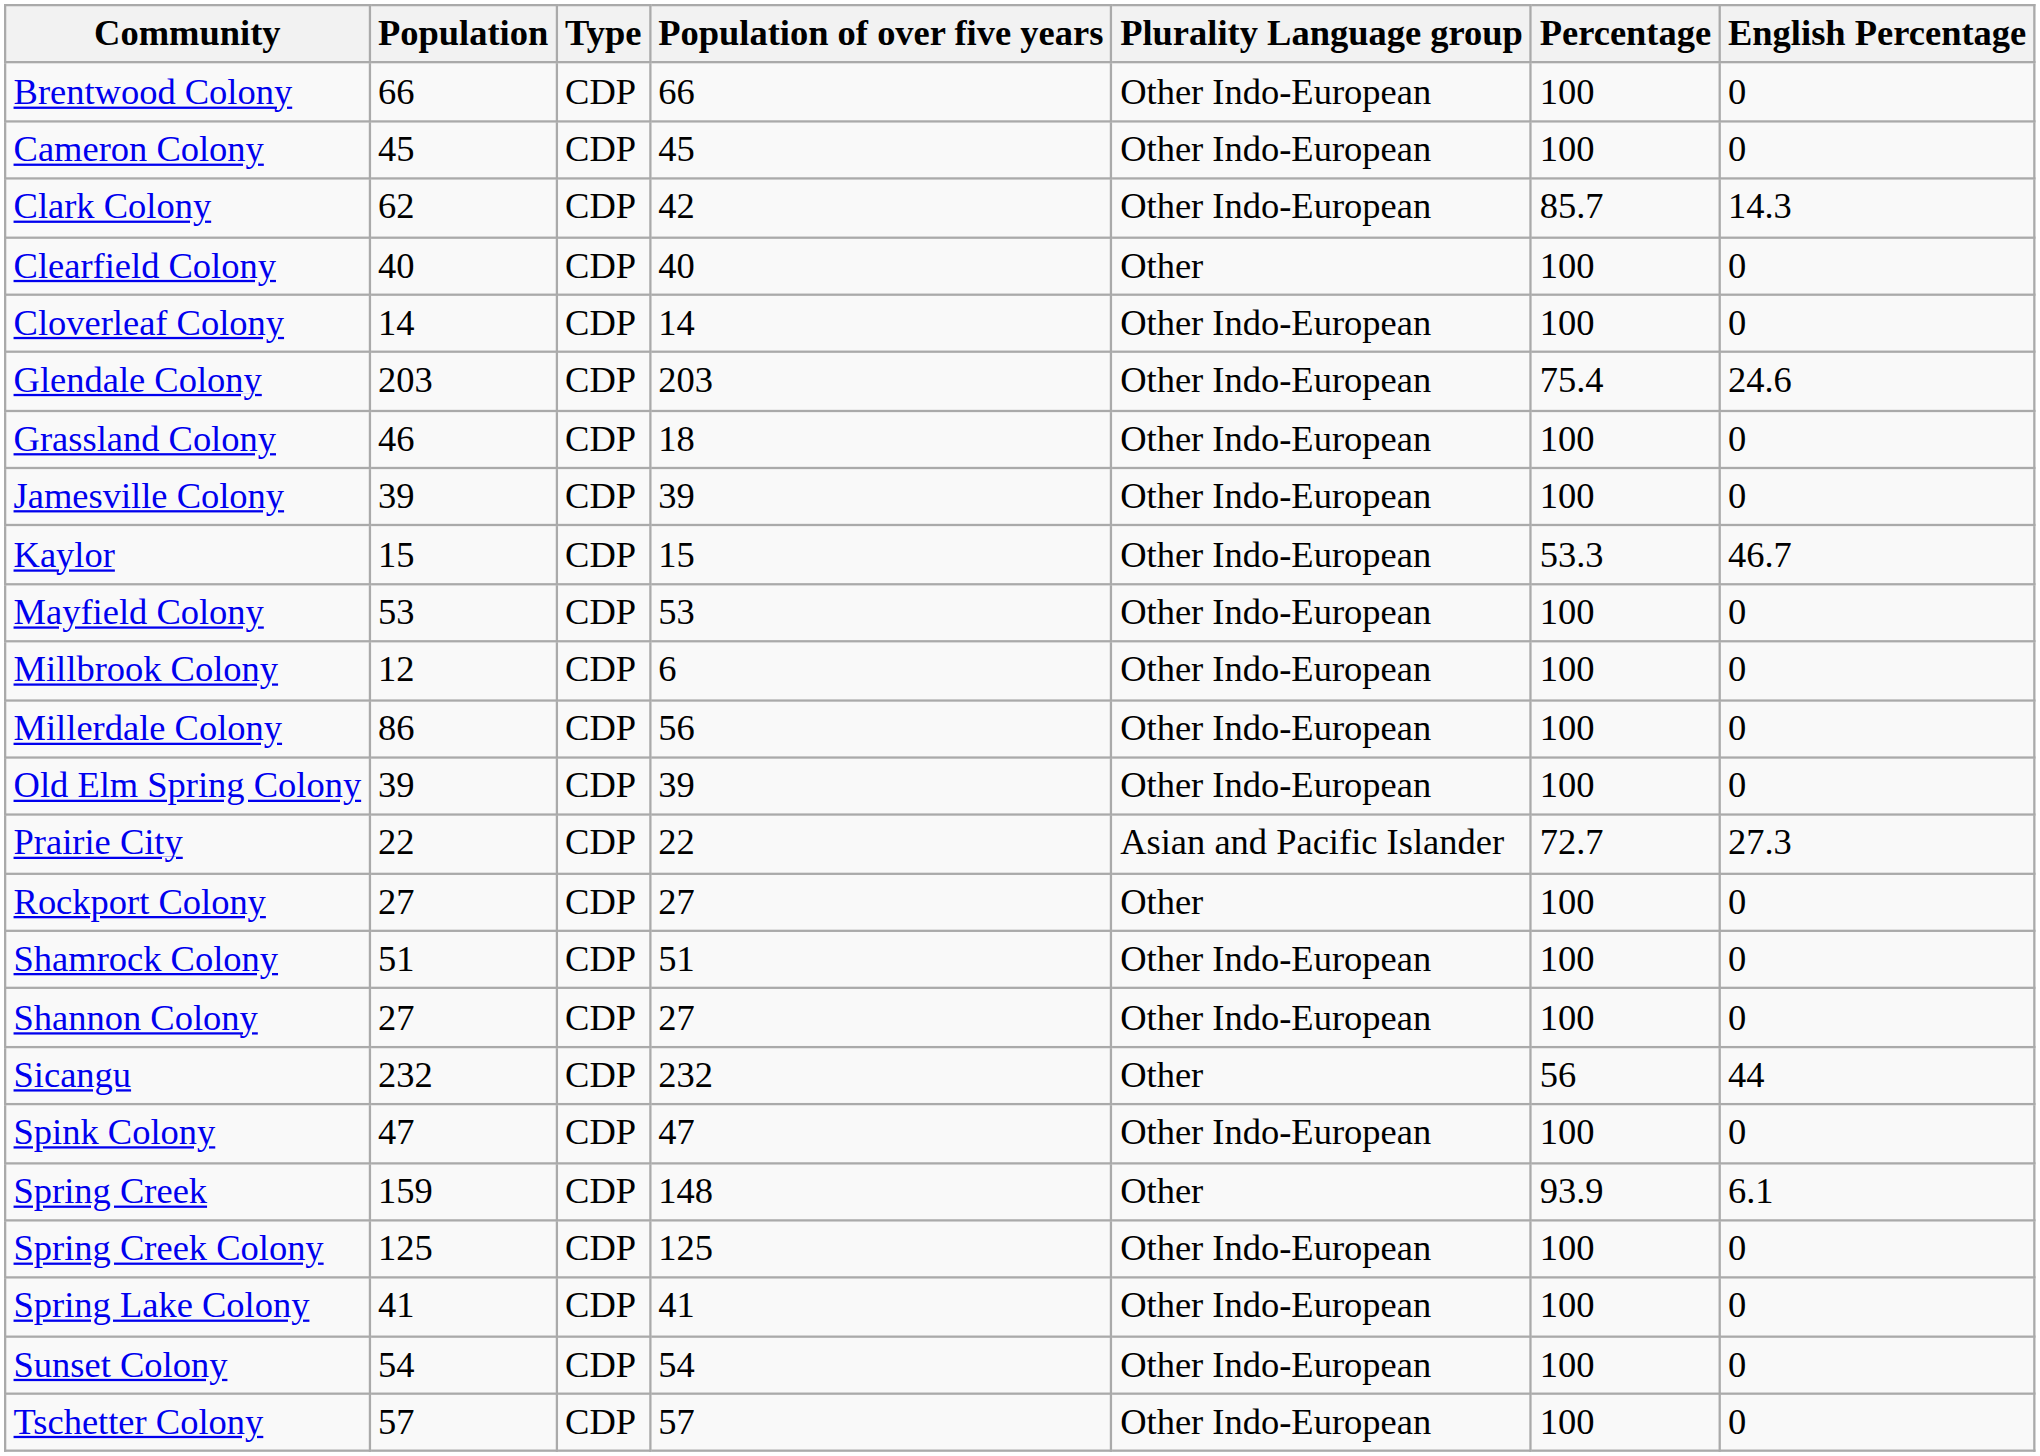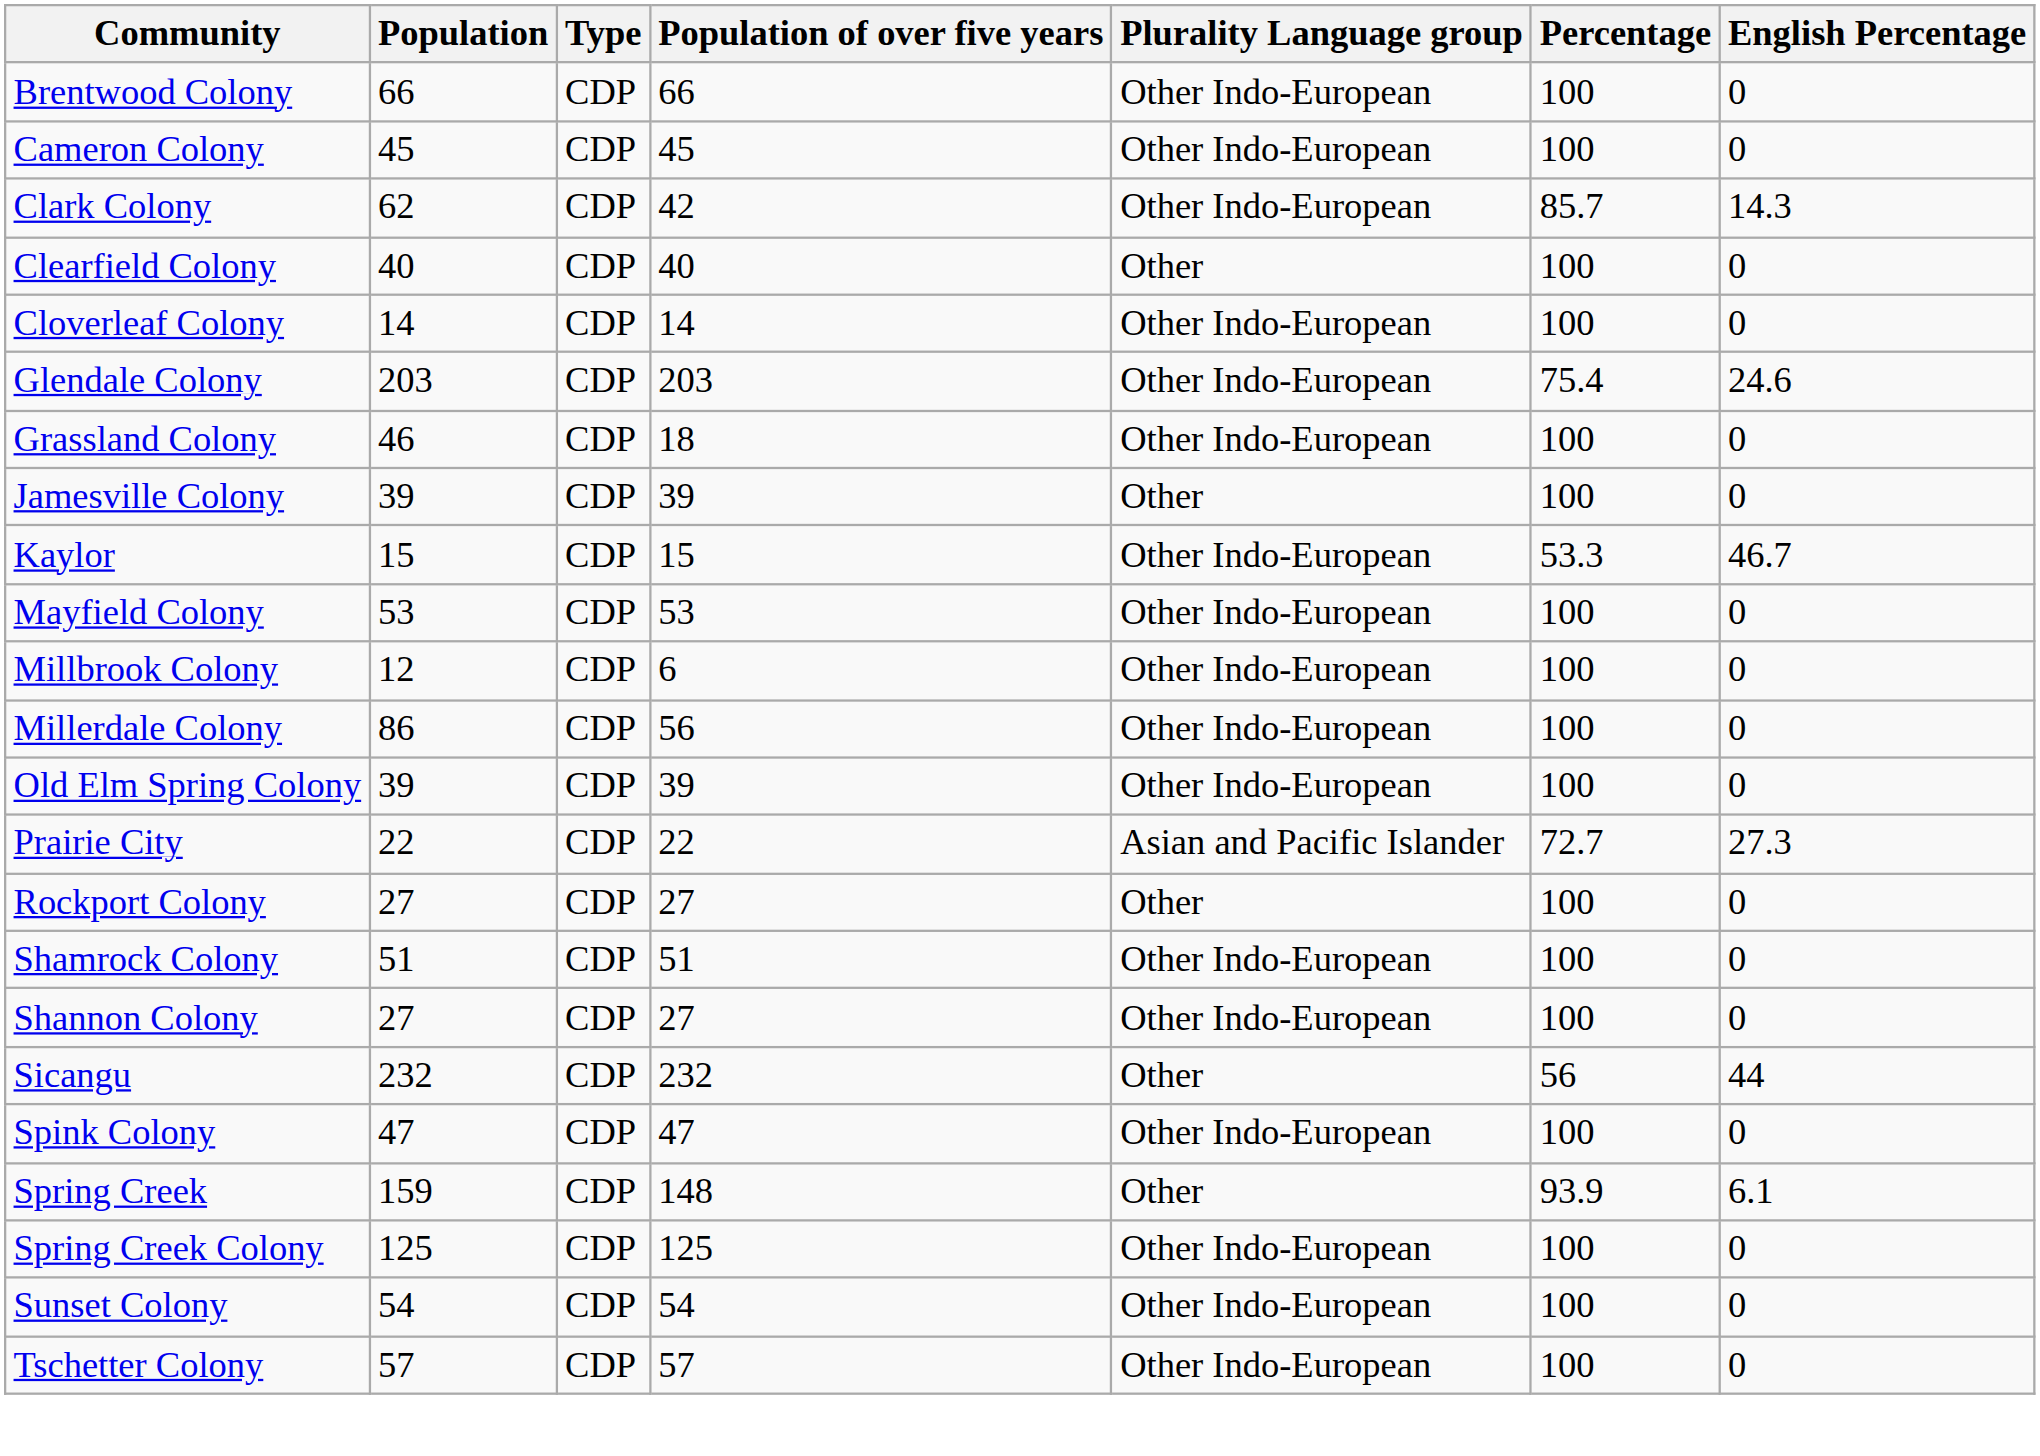Jamesville Colony | Plurality Language group: Other Indo-European -> Other
- row: Spring Lake Colony | 41 | CDP | 41 | Other Indo-European | 100 | 0
